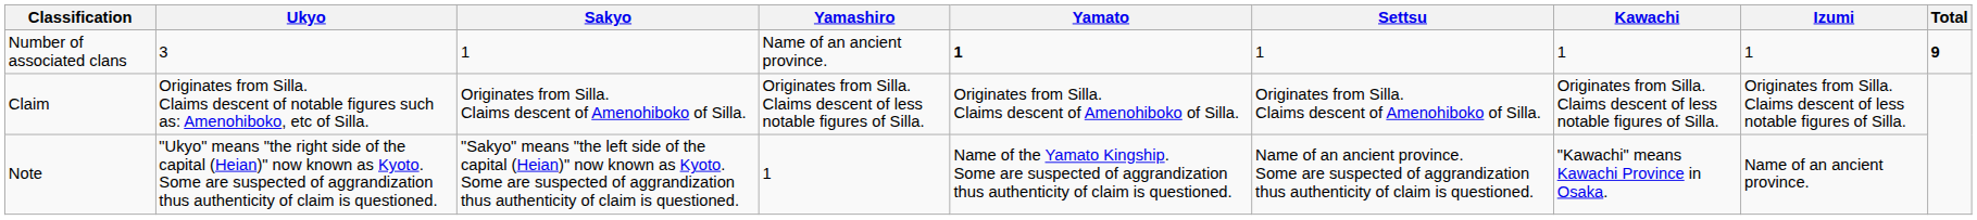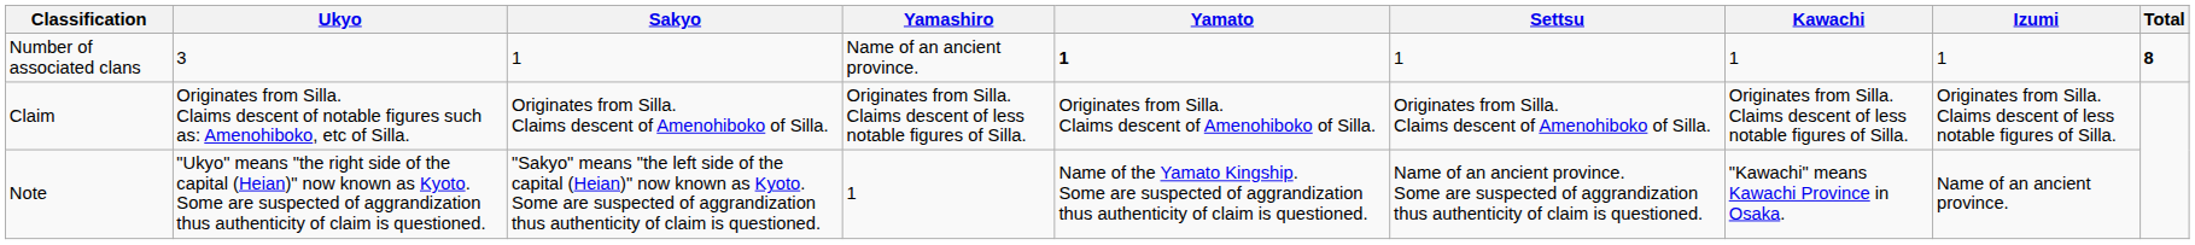Number of associated clans | Total: 9 -> 8
